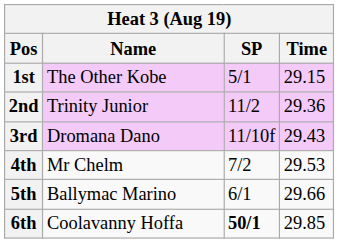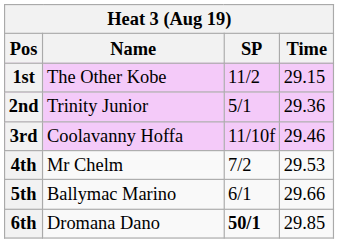1st | SP: 5/1 -> 11/2
2nd | SP: 11/2 -> 5/1
3rd | Name: Dromana Dano -> Coolavanny Hoffa
3rd | Time: 29.43 -> 29.46
6th | Name: Coolavanny Hoffa -> Dromana Dano
